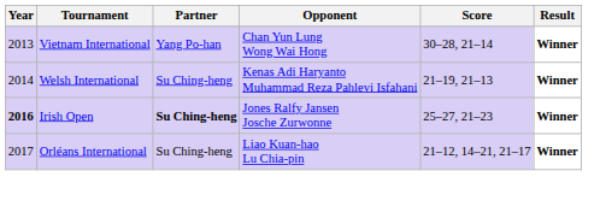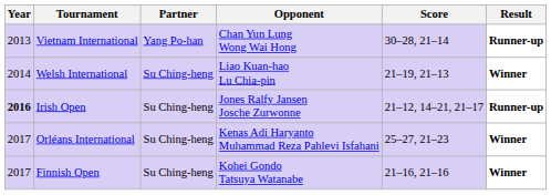Vietnam International | Result: Winner -> Runner-up
Welsh International | Opponent: Kenas Adi Haryanto Muhammad Reza Pahlevi Isfahani -> Liao Kuan-hao Lu Chia-pin
Irish Open | Partner: bold -> normal
Irish Open | Score: 25–27, 21–23 -> 21–12, 14–21, 21–17
Irish Open | Result: Winner -> Runner-up
Orléans International | Opponent: Liao Kuan-hao Lu Chia-pin -> Kenas Adi Haryanto Muhammad Reza Pahlevi Isfahani
Orléans International | Score: 21–12, 14–21, 21–17 -> 25–27, 21–23
+ row: 2017 | Finnish Open | Su Ching-heng | Kohei Gondo Tatsuya Watanabe | 21–16, 21–16 | Winner
